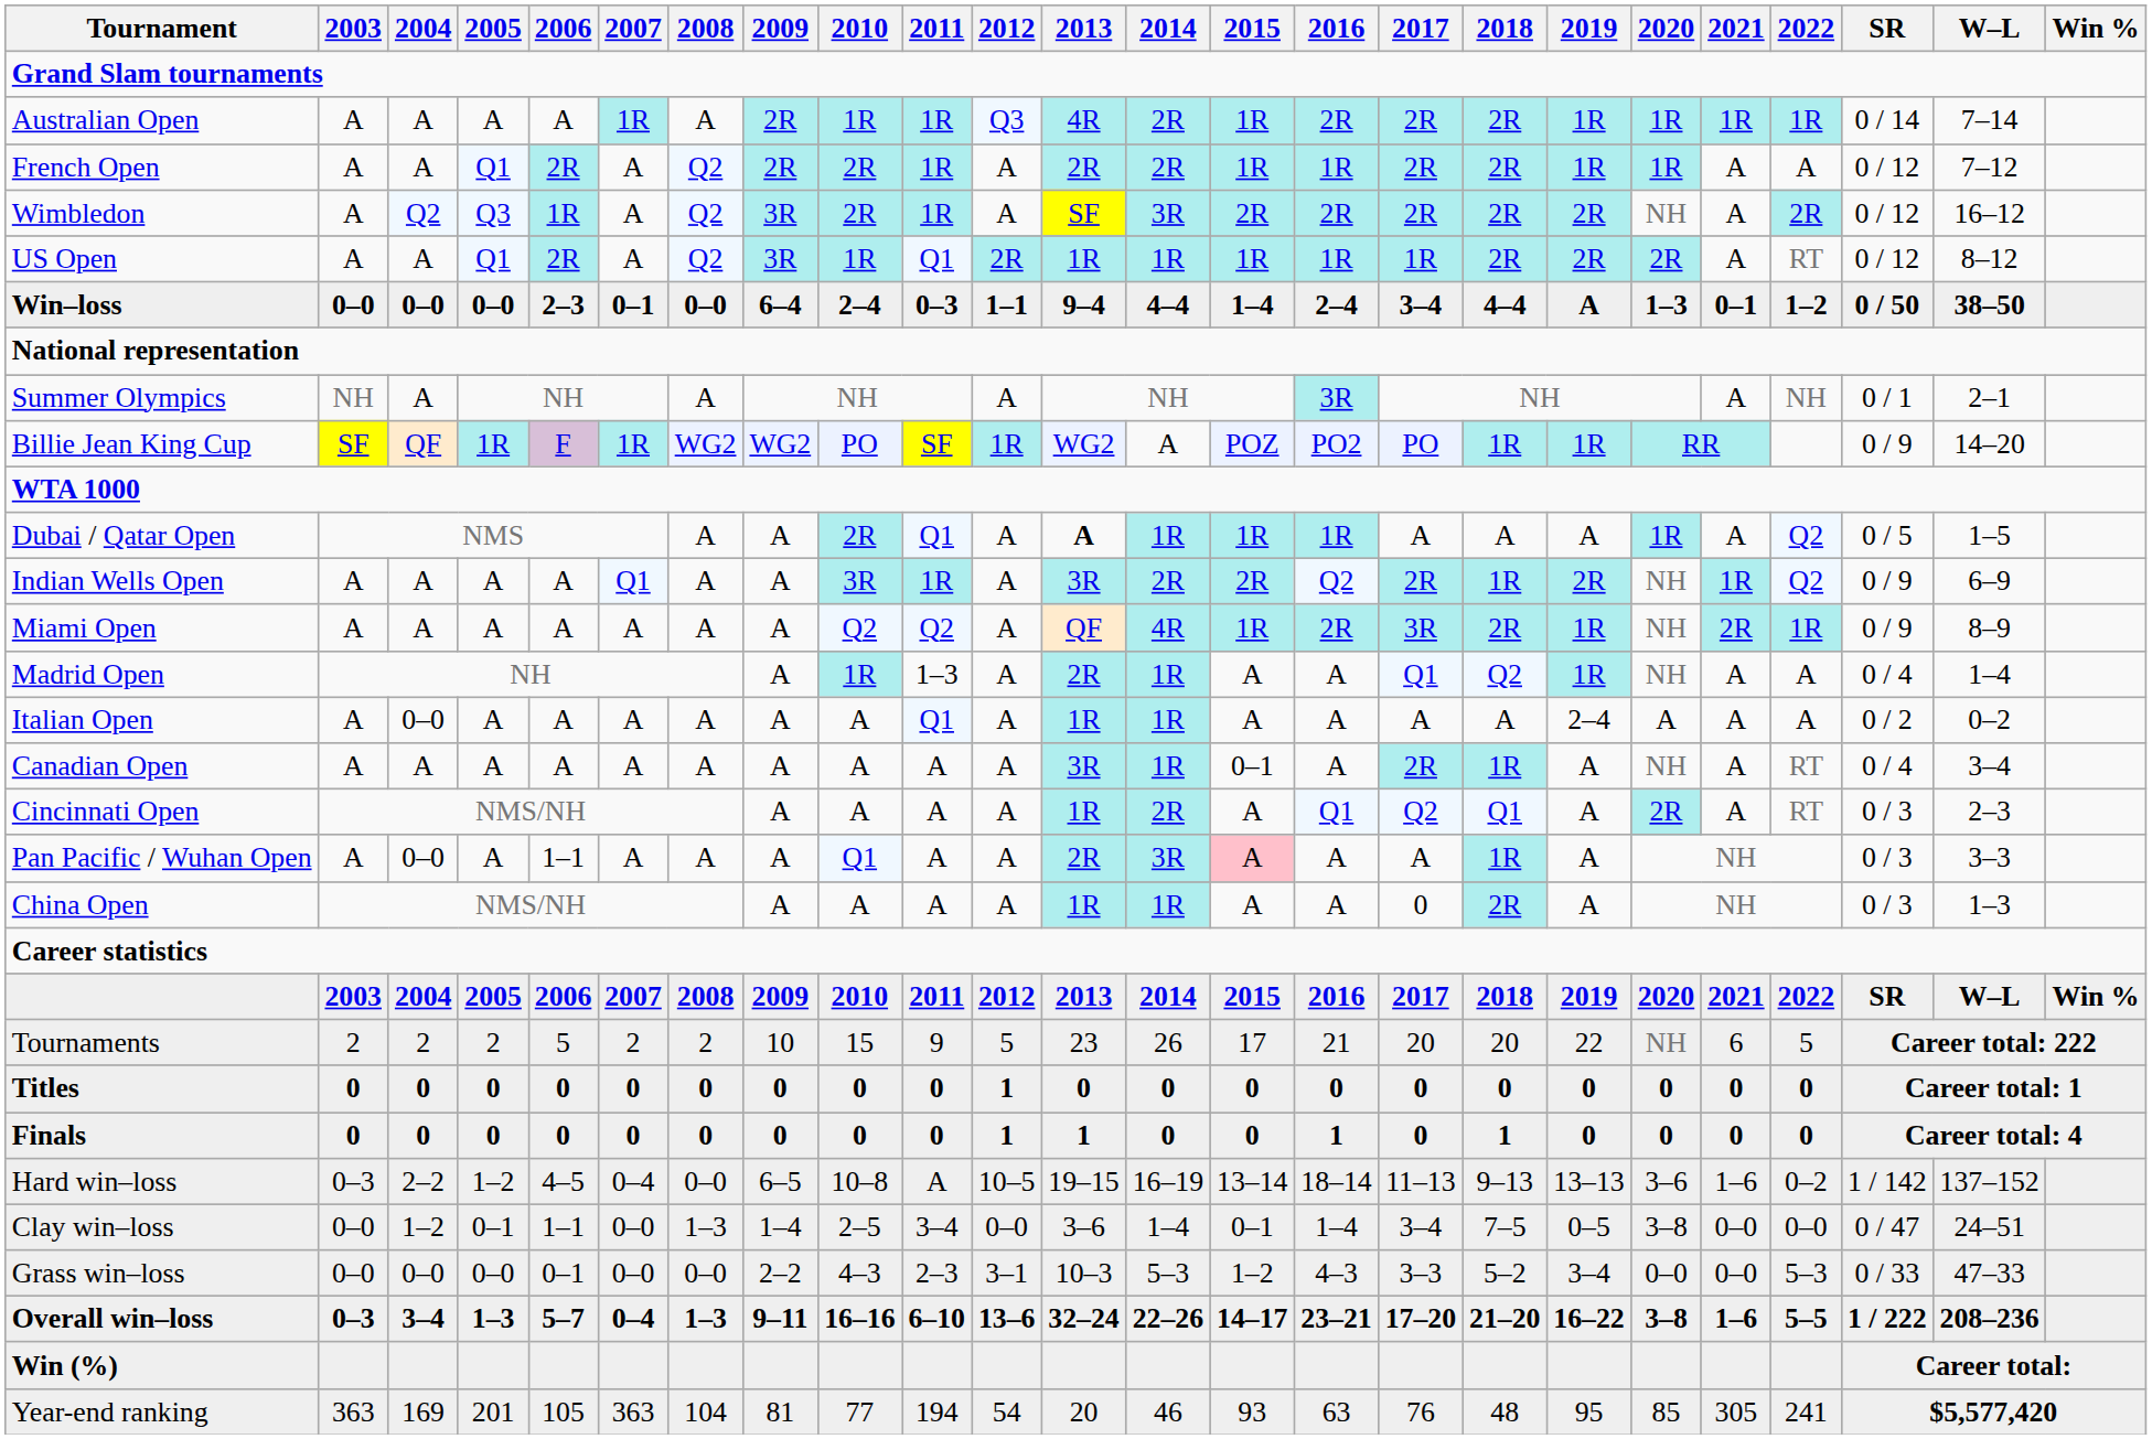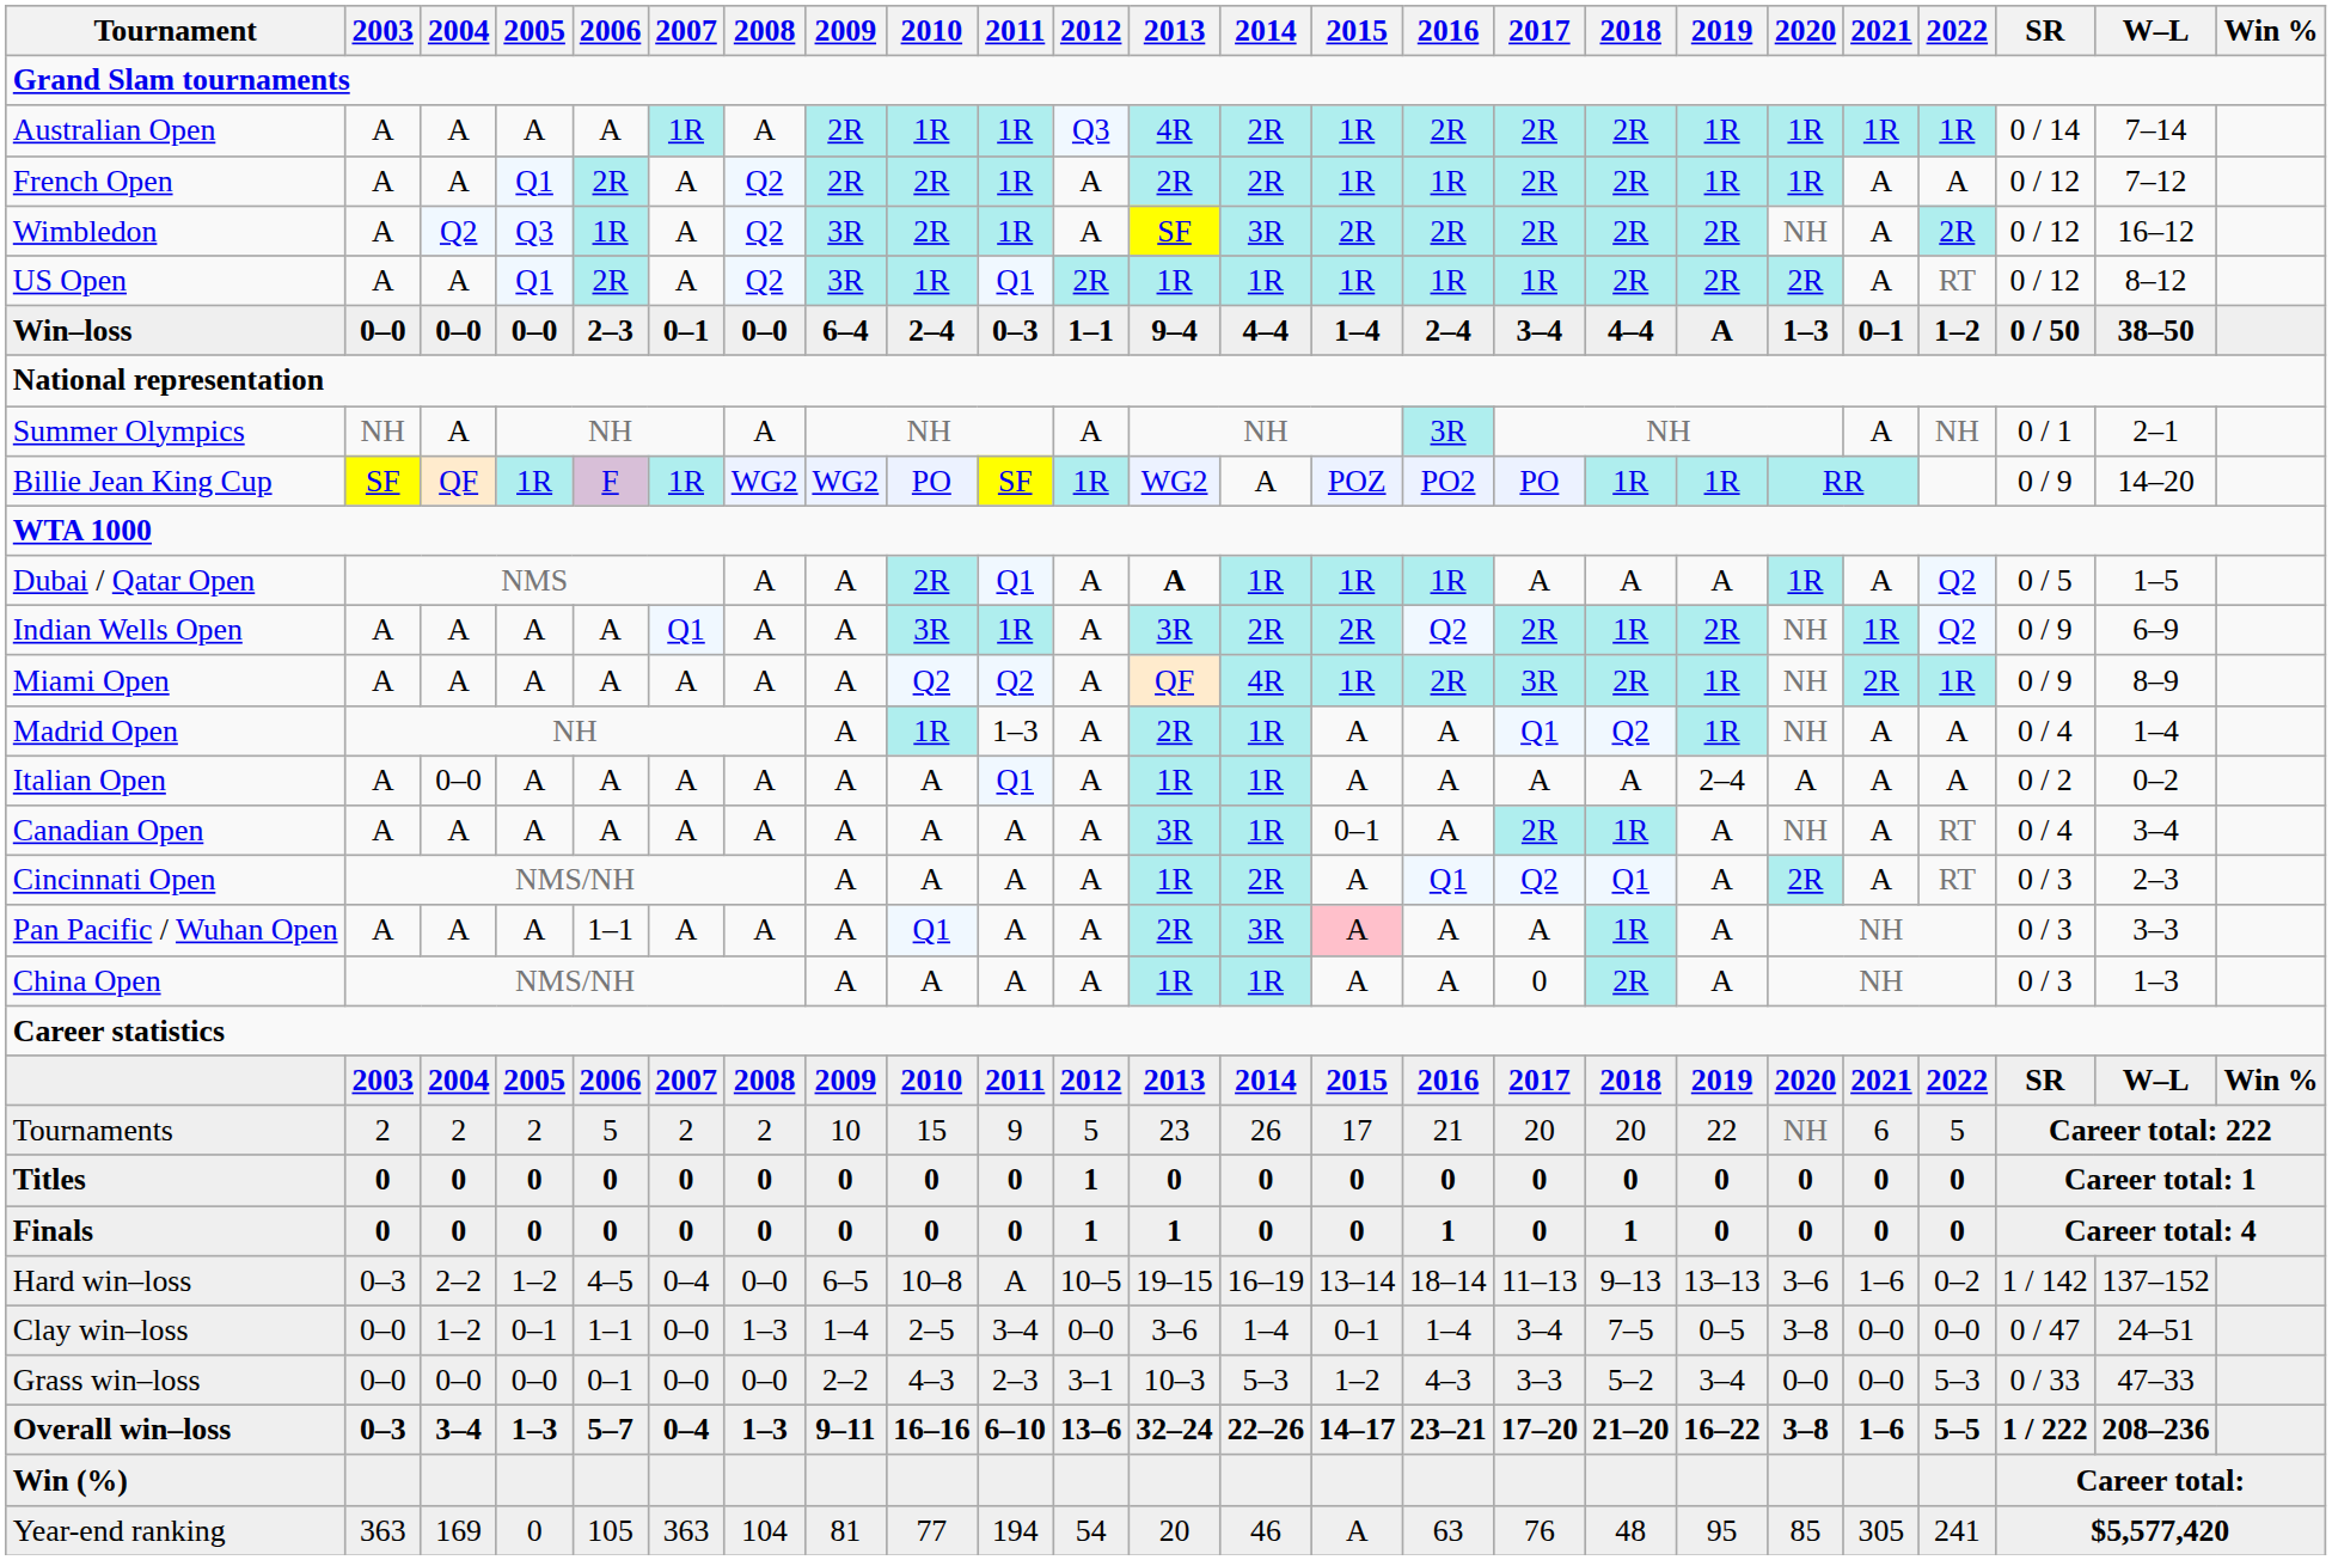Pan Pacific / Wuhan Open | 2004: 0–0 -> A
Year-end ranking | 2005: 201 -> 0
Year-end ranking | 2015: 93 -> A
